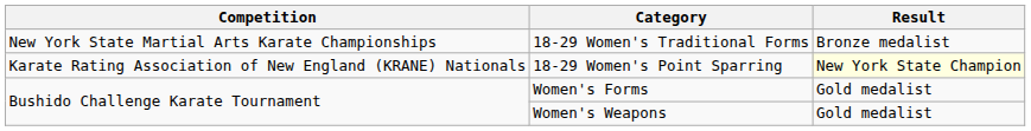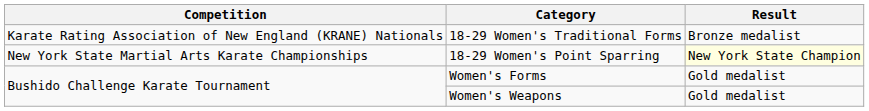18-29 Women's Traditional Forms | Competition: New York State Martial Arts Karate Championships -> Karate Rating Association of New England (KRANE) Nationals
18-29 Women's Point Sparring | Competition: Karate Rating Association of New England (KRANE) Nationals -> New York State Martial Arts Karate Championships
